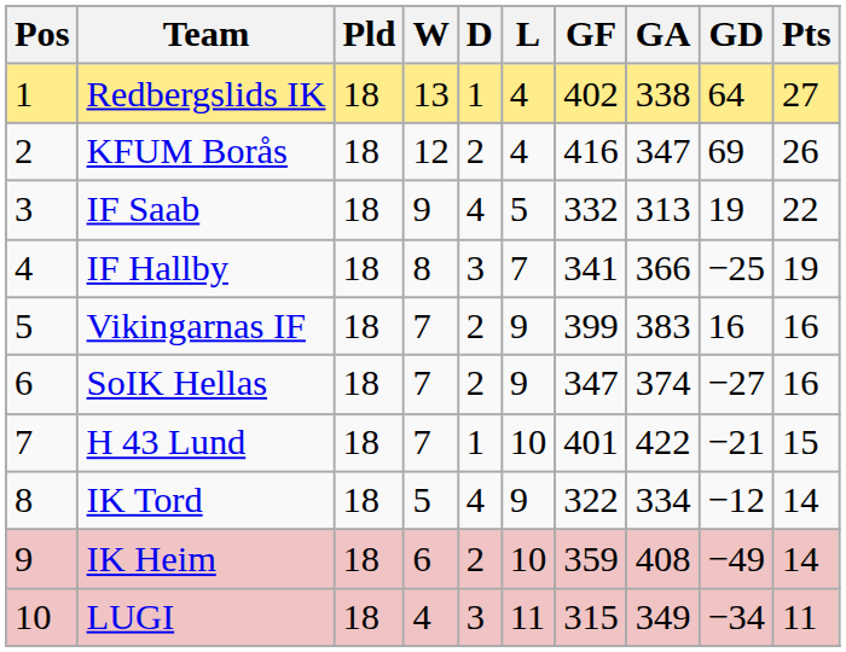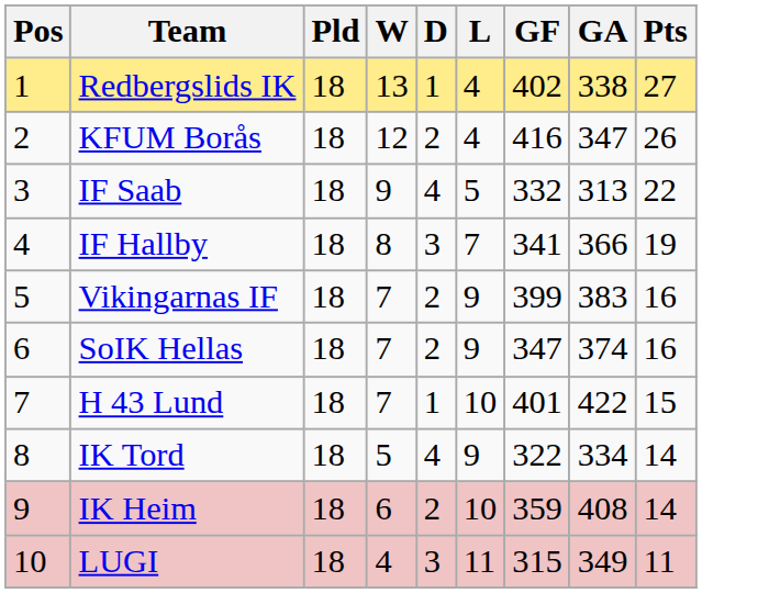- column: GD | 64 | 69 | 19 | −25 | 16 | −27 | −21 | −12 | −49 | −34
